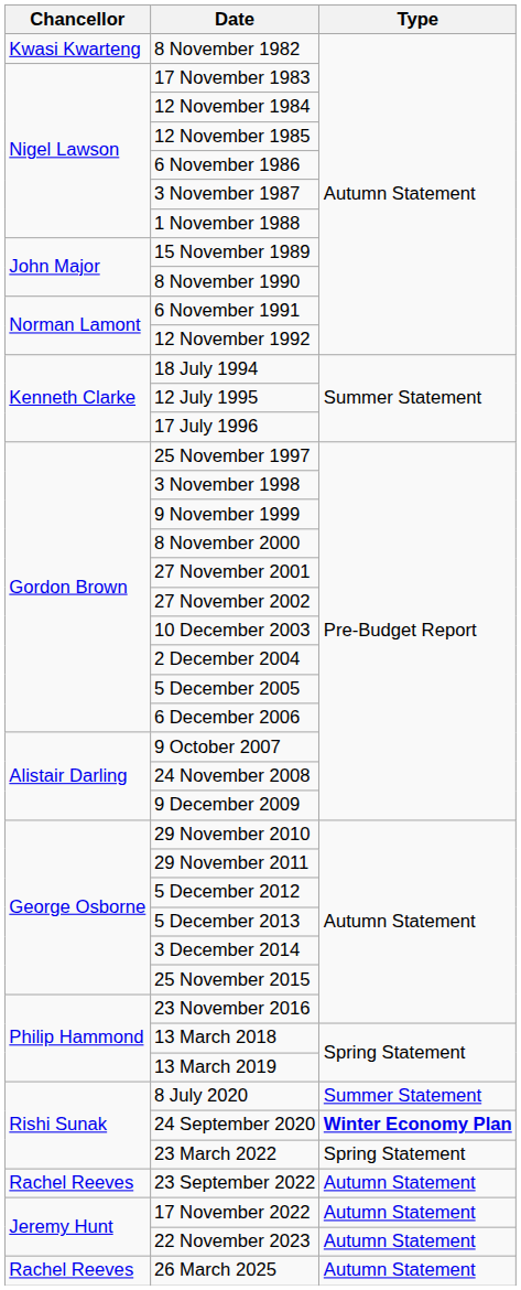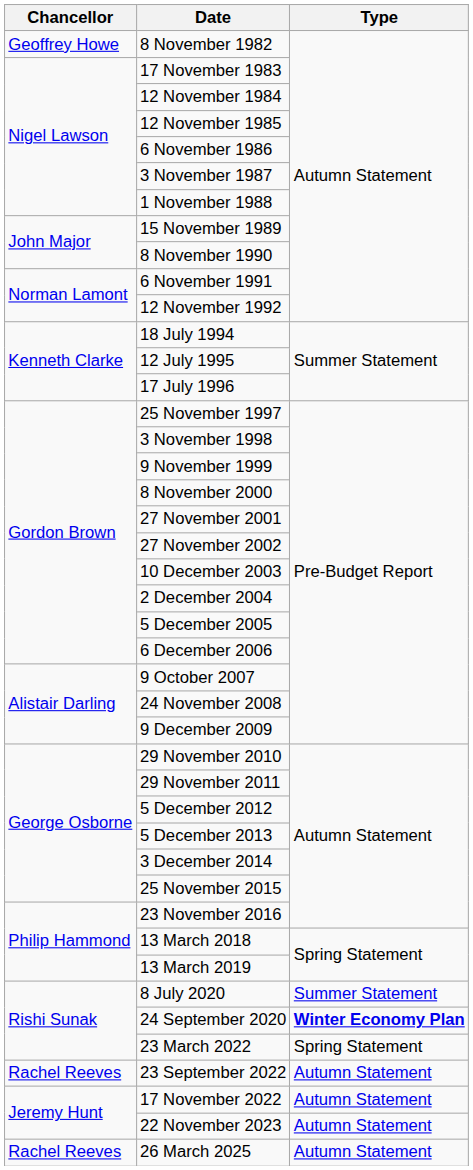8 November 1982 | Chancellor: Kwasi Kwarteng -> Geoffrey Howe
